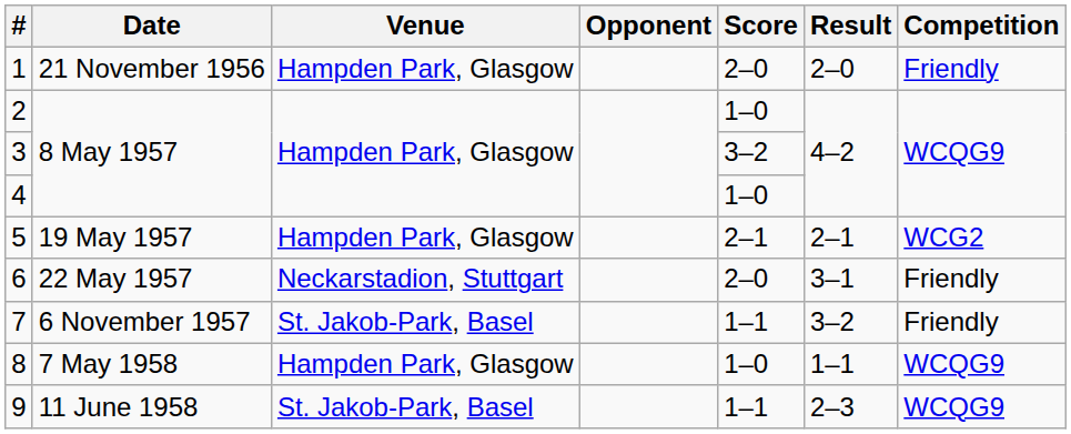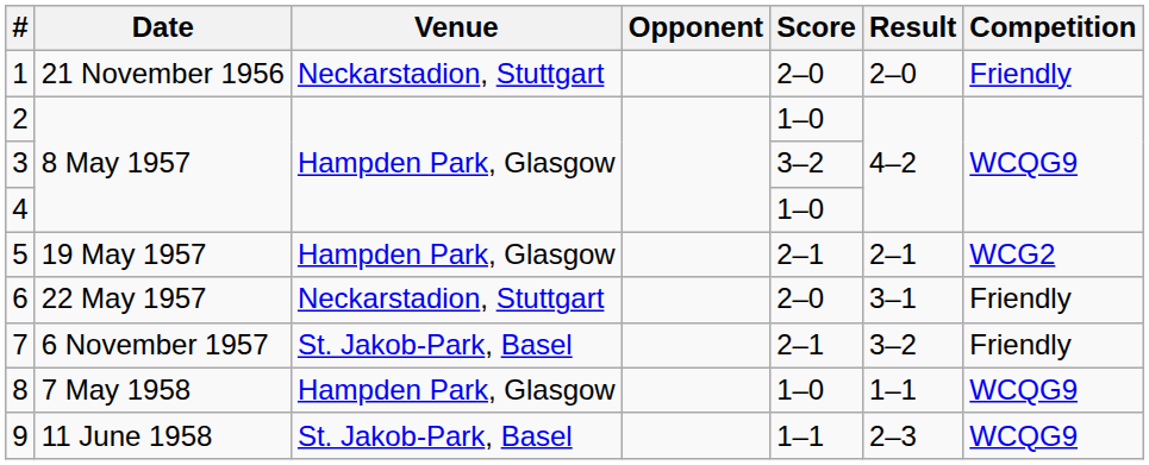1 | Venue: Hampden Park, Glasgow -> Neckarstadion, Stuttgart
7 | Score: 1–1 -> 2–1
